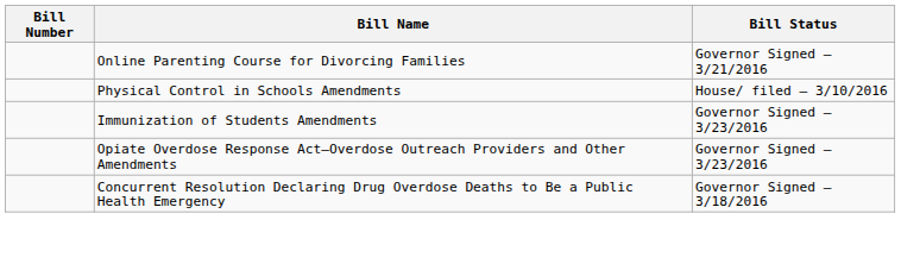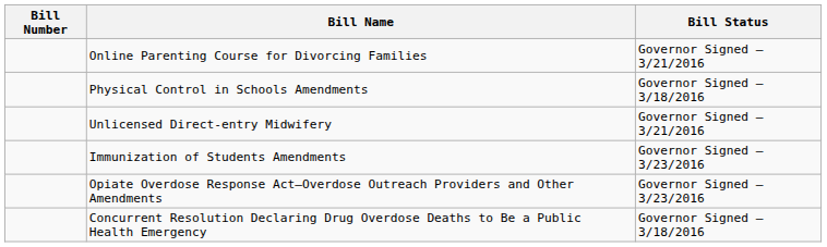Physical Control in Schools Amendments | Bill Status: House/ filed – 3/10/2016 -> Governor Signed – 3/18/2016
+ row: Unlicensed Direct-entry Midwifery | Governor Signed – 3/21/2016
